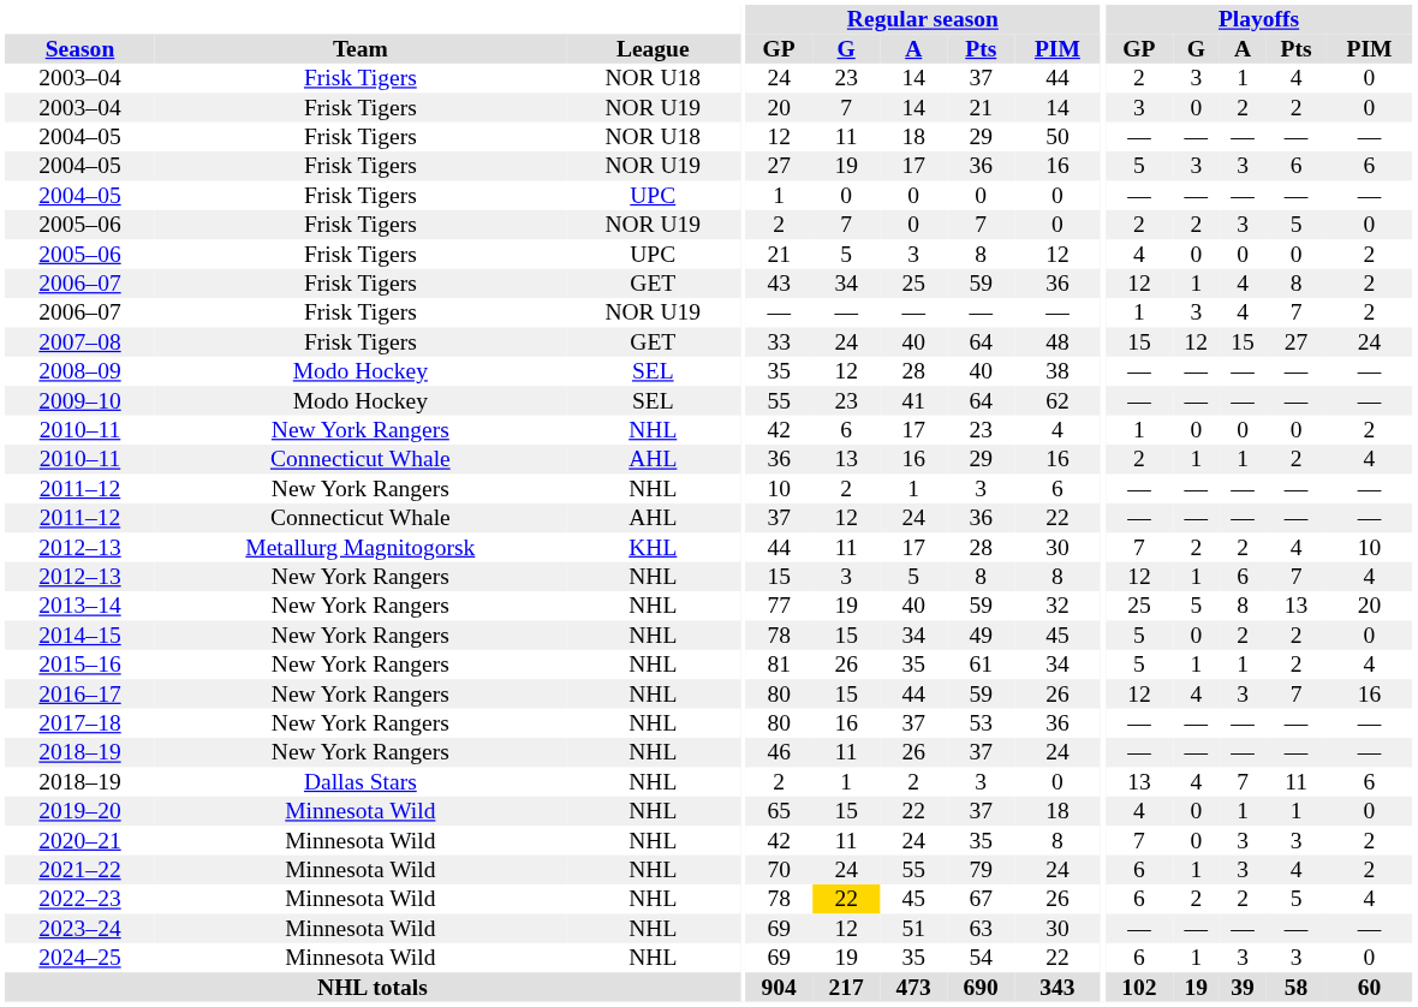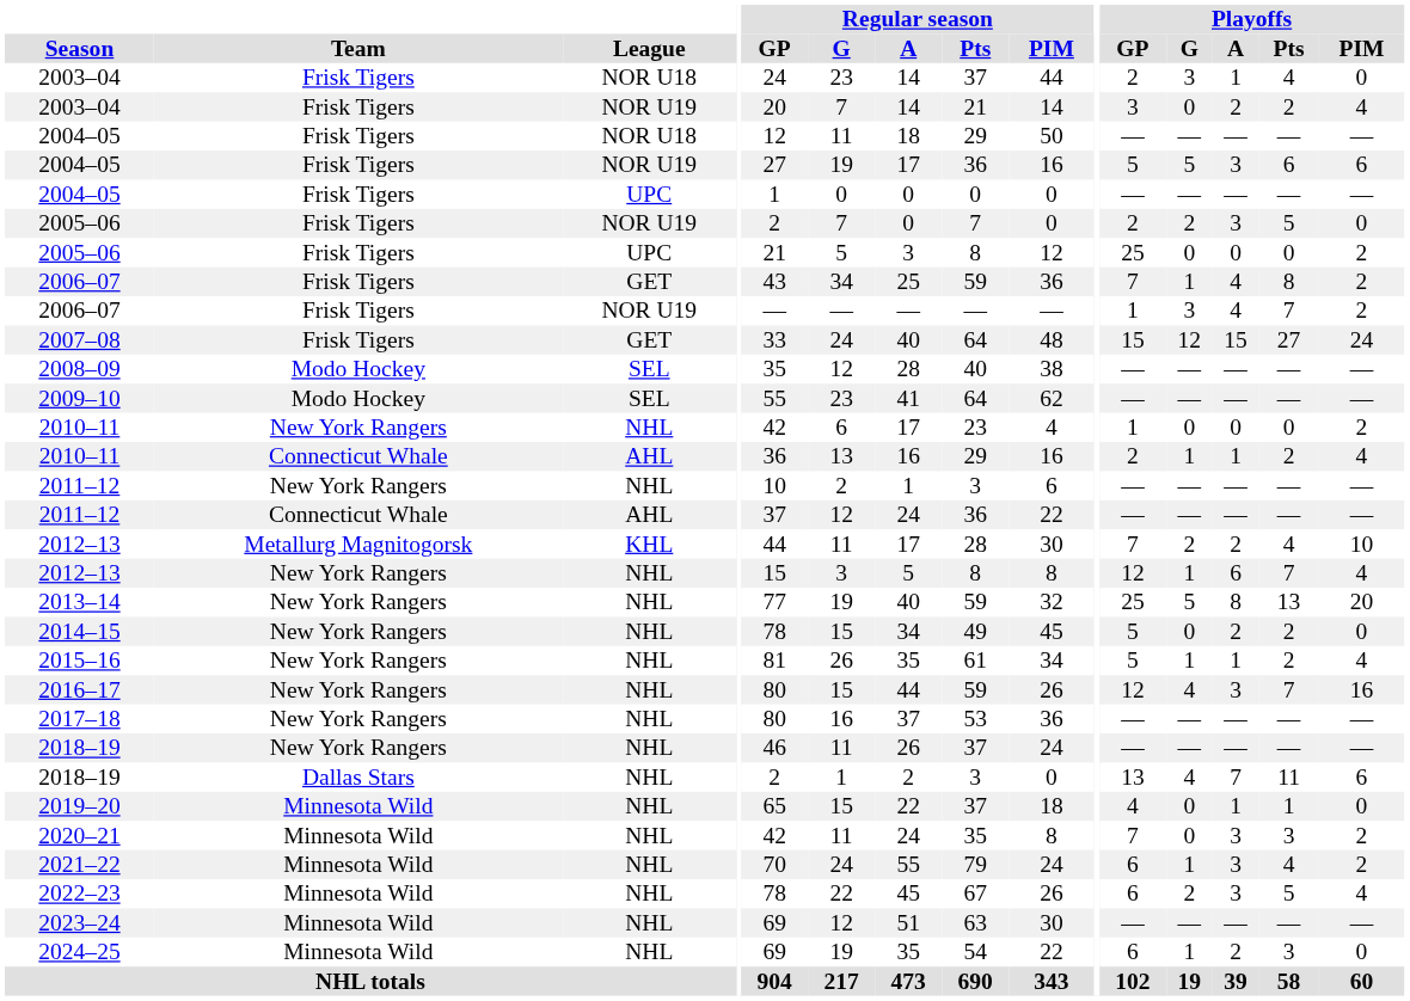2003–04 / NOR U19 | Playoffs / PIM: 0 -> 4
2004–05 / NOR U19 | Playoffs / G: 3 -> 5
2005–06 / UPC | Playoffs / GP: 4 -> 25
2006–07 / GET | Playoffs / GP: 12 -> 7
2022–23 | Regular season / G: gold background -> no background
2022–23 | Playoffs / A: 2 -> 3
2024–25 | Playoffs / A: 3 -> 2
